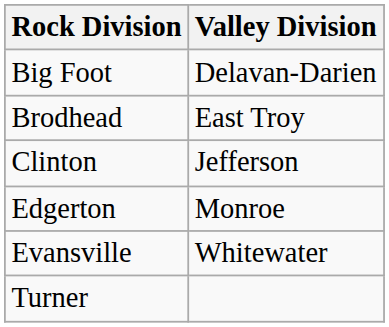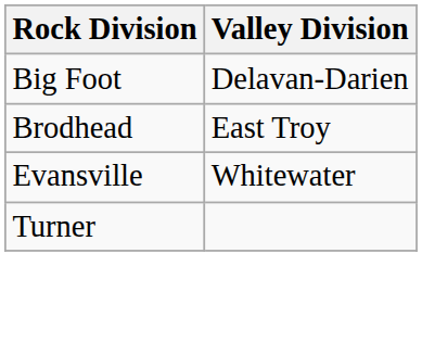- row: Clinton | Jefferson
- row: Edgerton | Monroe
